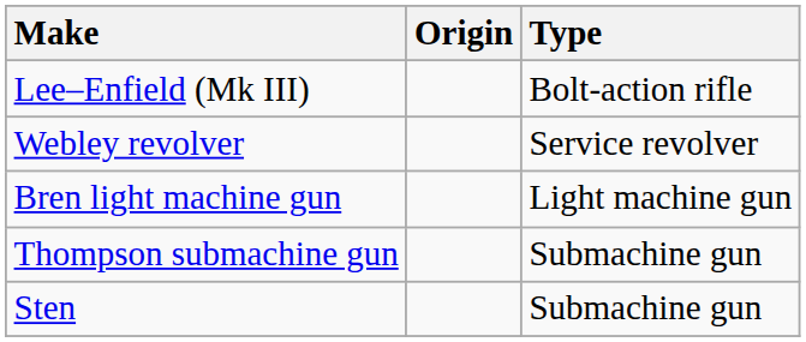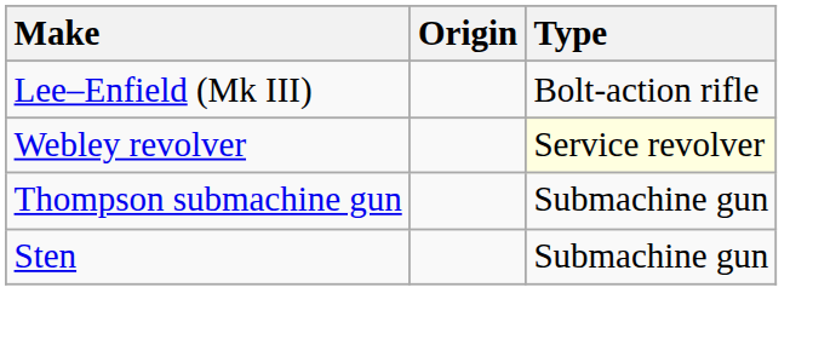Webley revolver | Type: no background -> lightyellow background
- row: Bren light machine gun | Light machine gun
